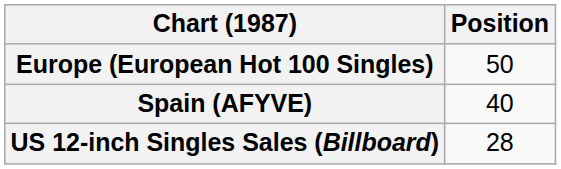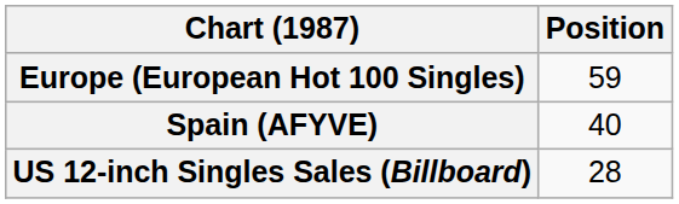Europe (European Hot 100 Singles) | Position: 50 -> 59
